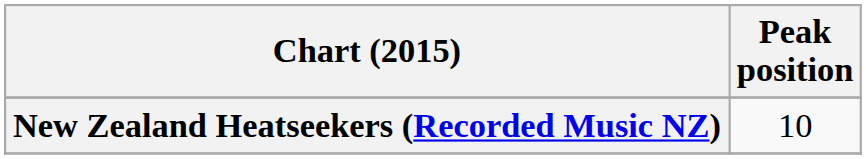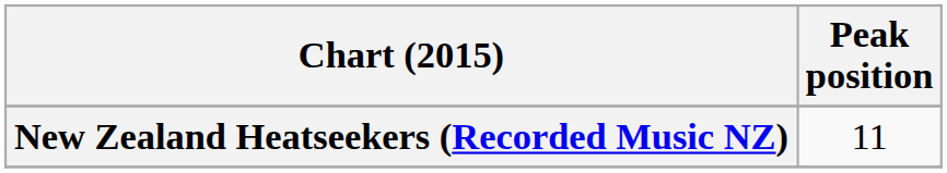New Zealand Heatseekers (Recorded Music NZ) | Peak position: 10 -> 11
